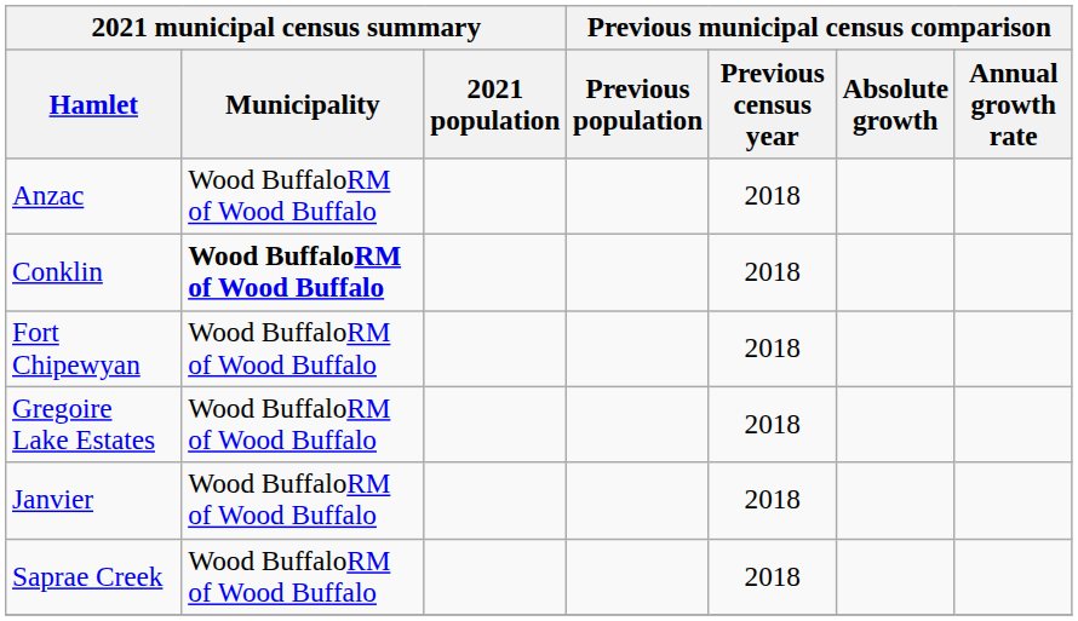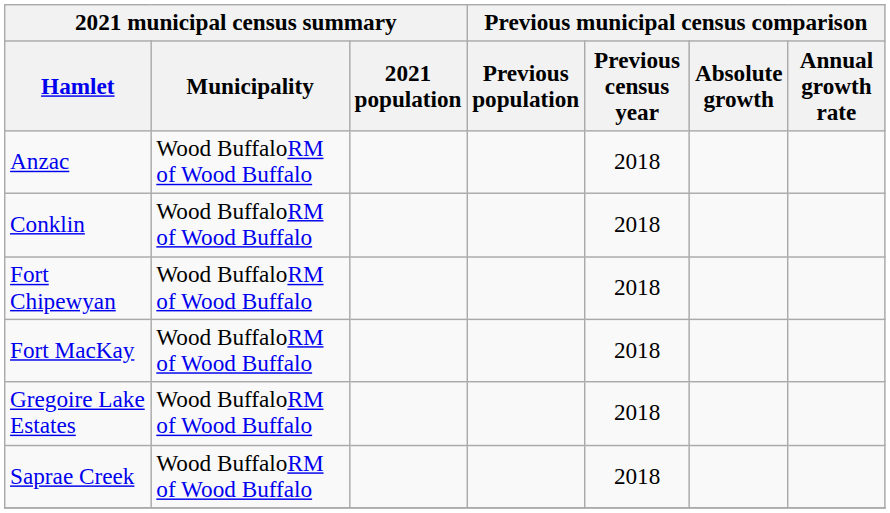Conklin | 2021 municipal census summary / Municipality: bold -> normal
+ row: Fort MacKay | Wood BuffaloRM of Wood Buffalo | 2018
- row: Janvier | Wood BuffaloRM of Wood Buffalo | 2018
